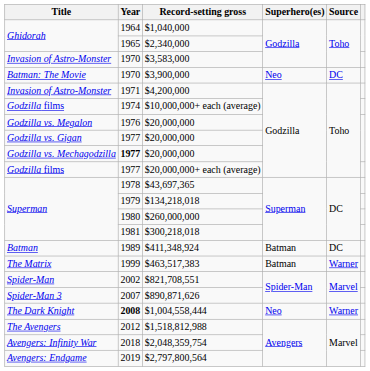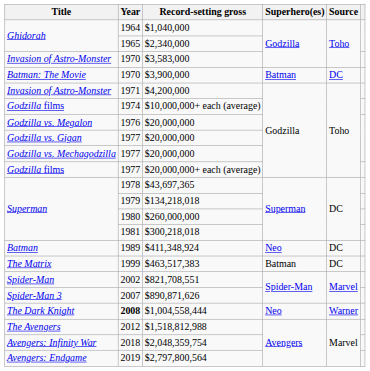$3,900,000 | Superhero(es): Neo -> Batman
Godzilla vs. Mechagodzilla / $20,000,000 | Year: bold -> normal
$411,348,924 | Superhero(es): Batman -> Neo
$463,517,383 | Source: Warner -> DC
